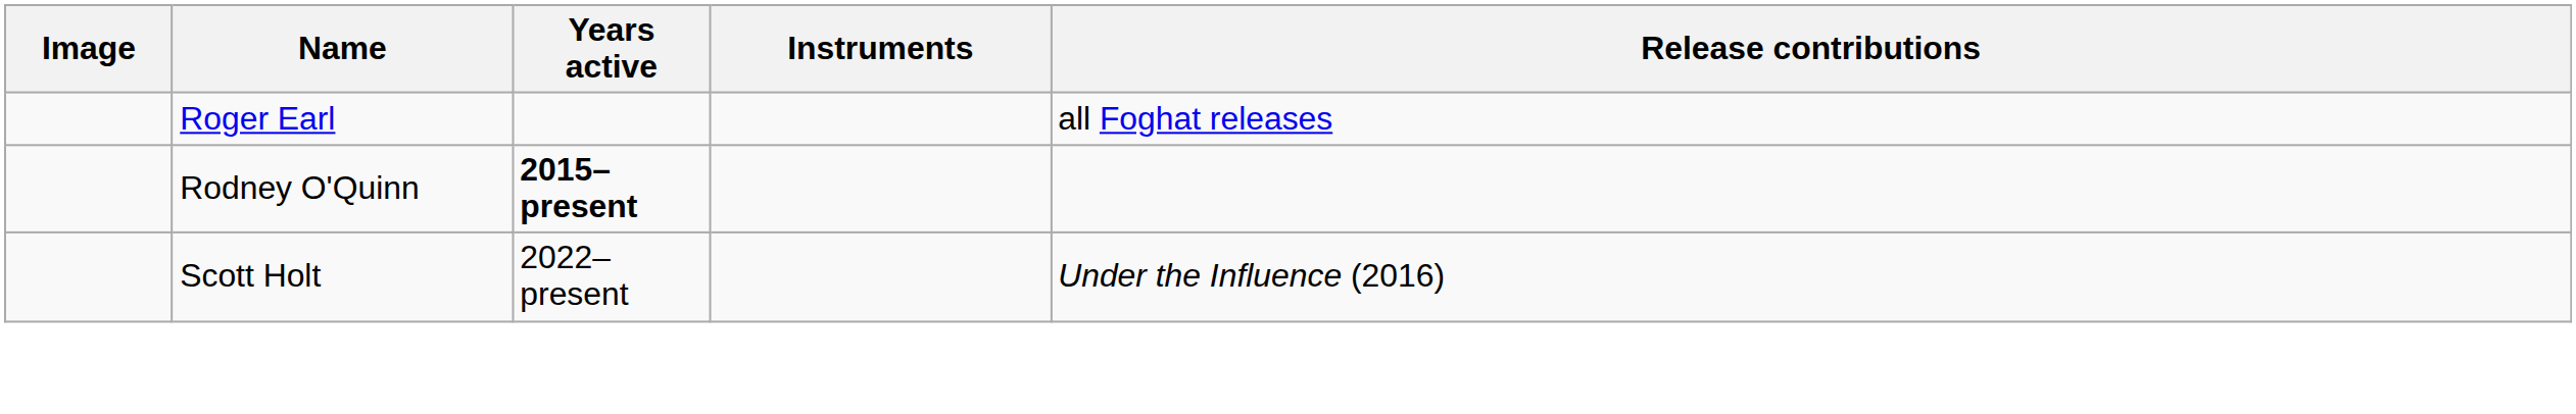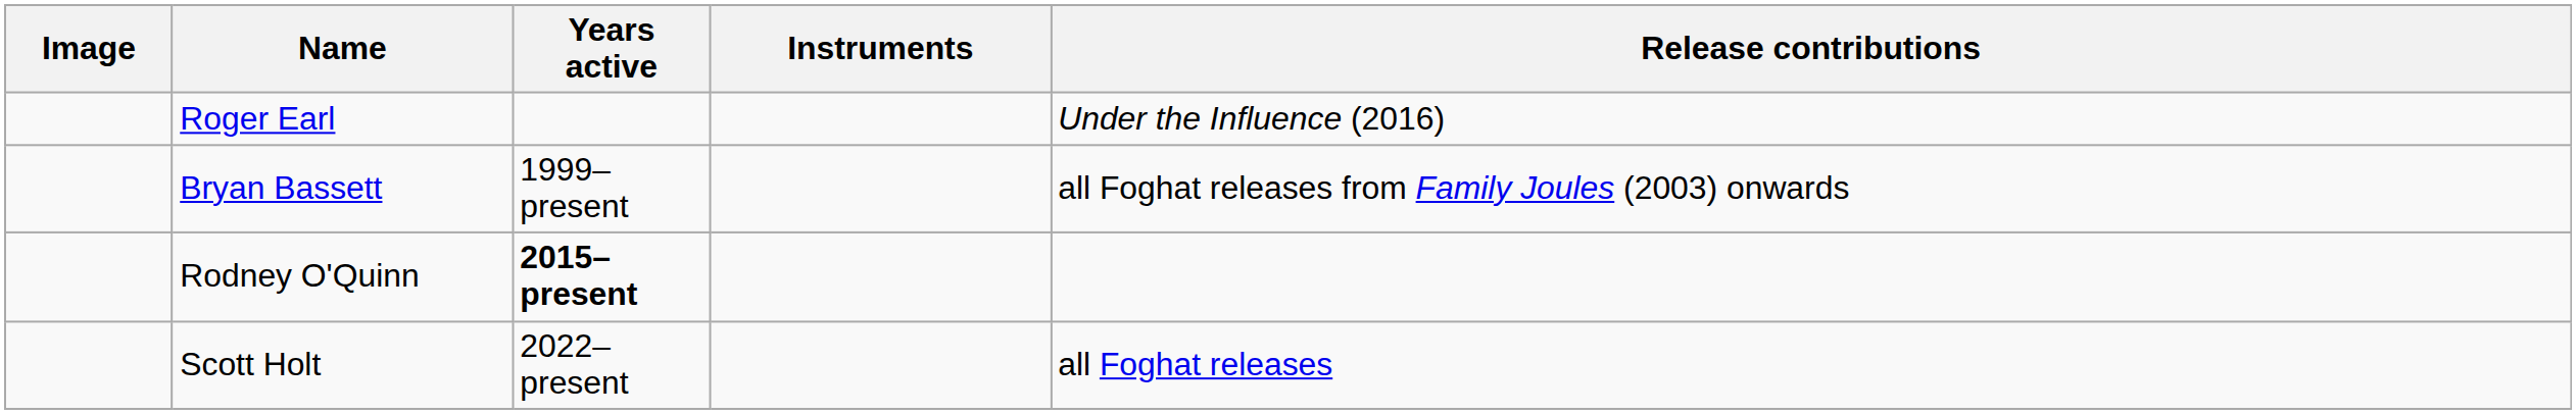Roger Earl | Release contributions: all Foghat releases -> Under the Influence (2016)
+ row: Bryan Bassett | 1999–present | all Foghat releases from Family Joules (2003) onwards
Scott Holt | Release contributions: Under the Influence (2016) -> all Foghat releases
